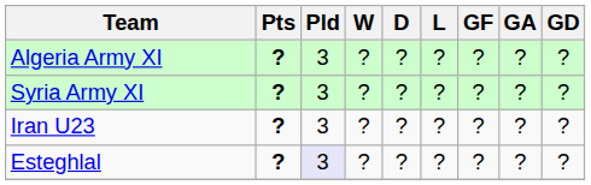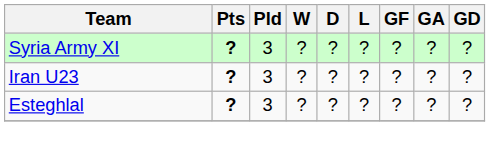- row: Algeria Army XI | ? | 3 | ? | ? | ? | ? | ? | ?
Esteghlal | Pld: lavender background -> no background
